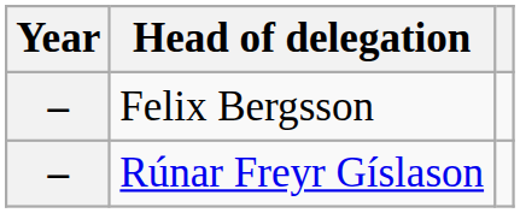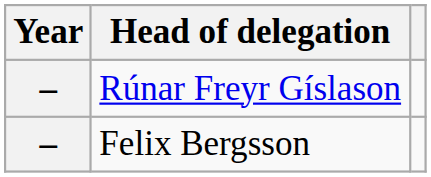rows swapped: Felix Bergsson <-> Rúnar Freyr Gíslason
